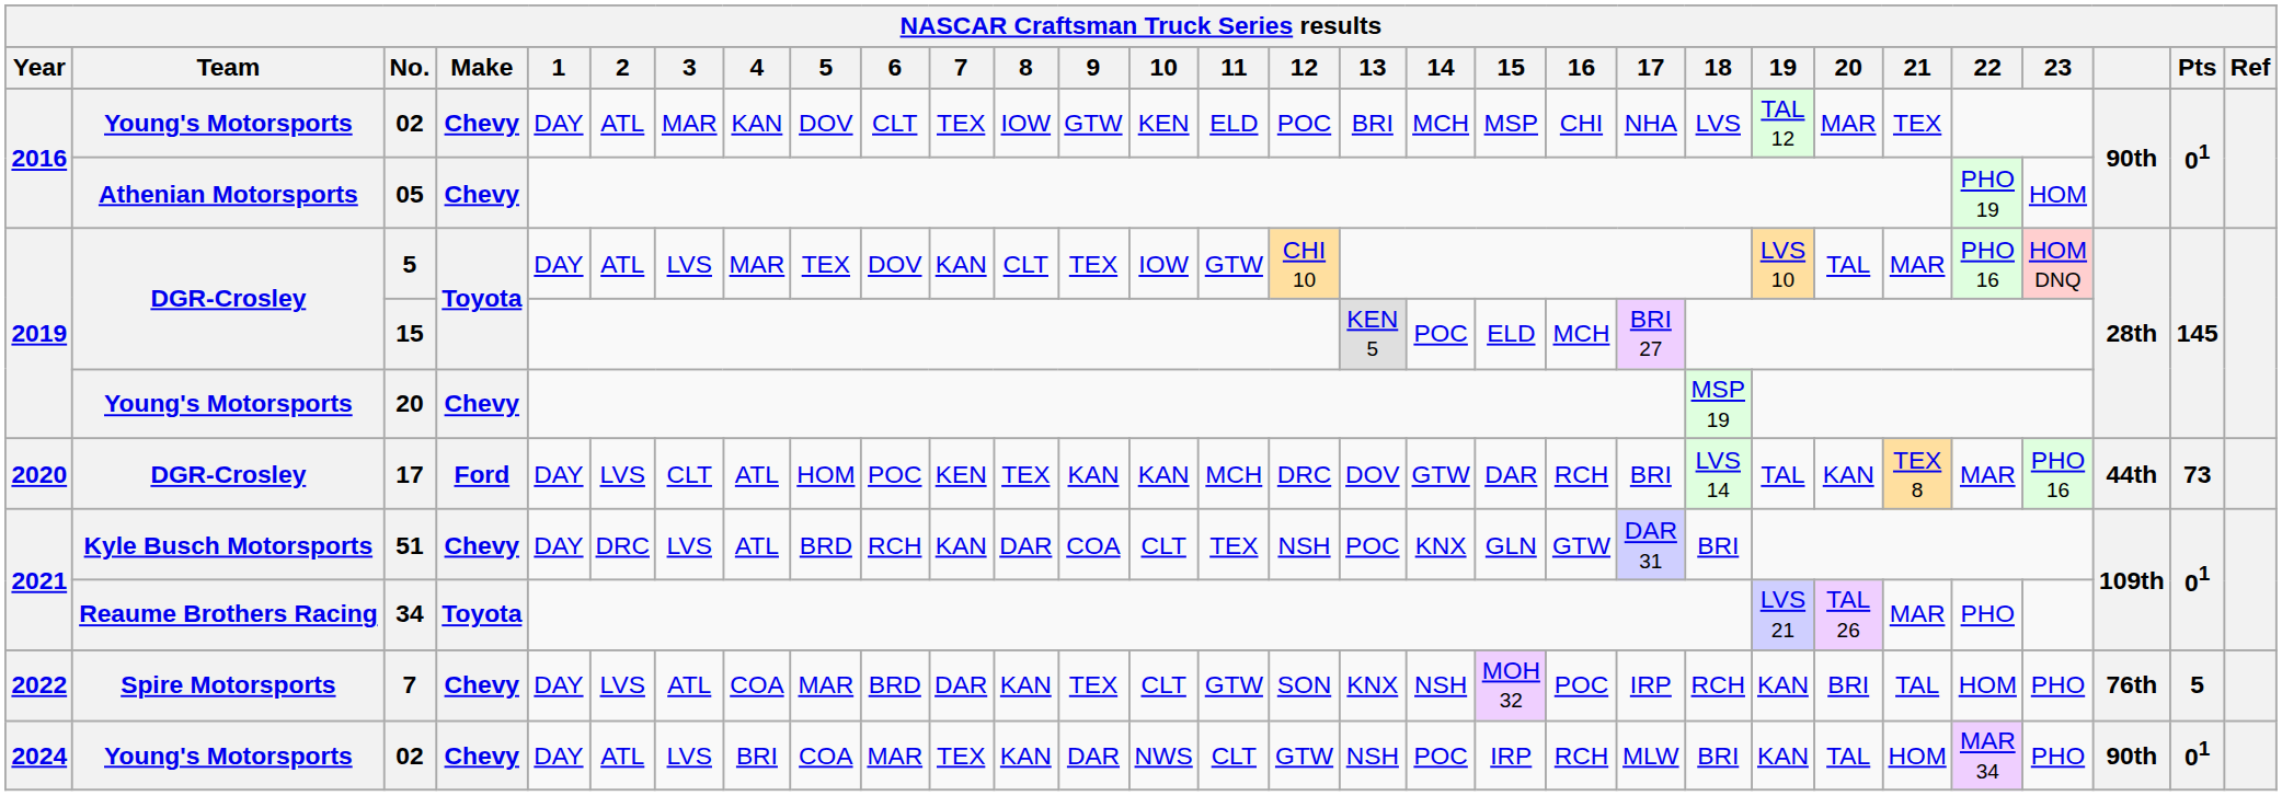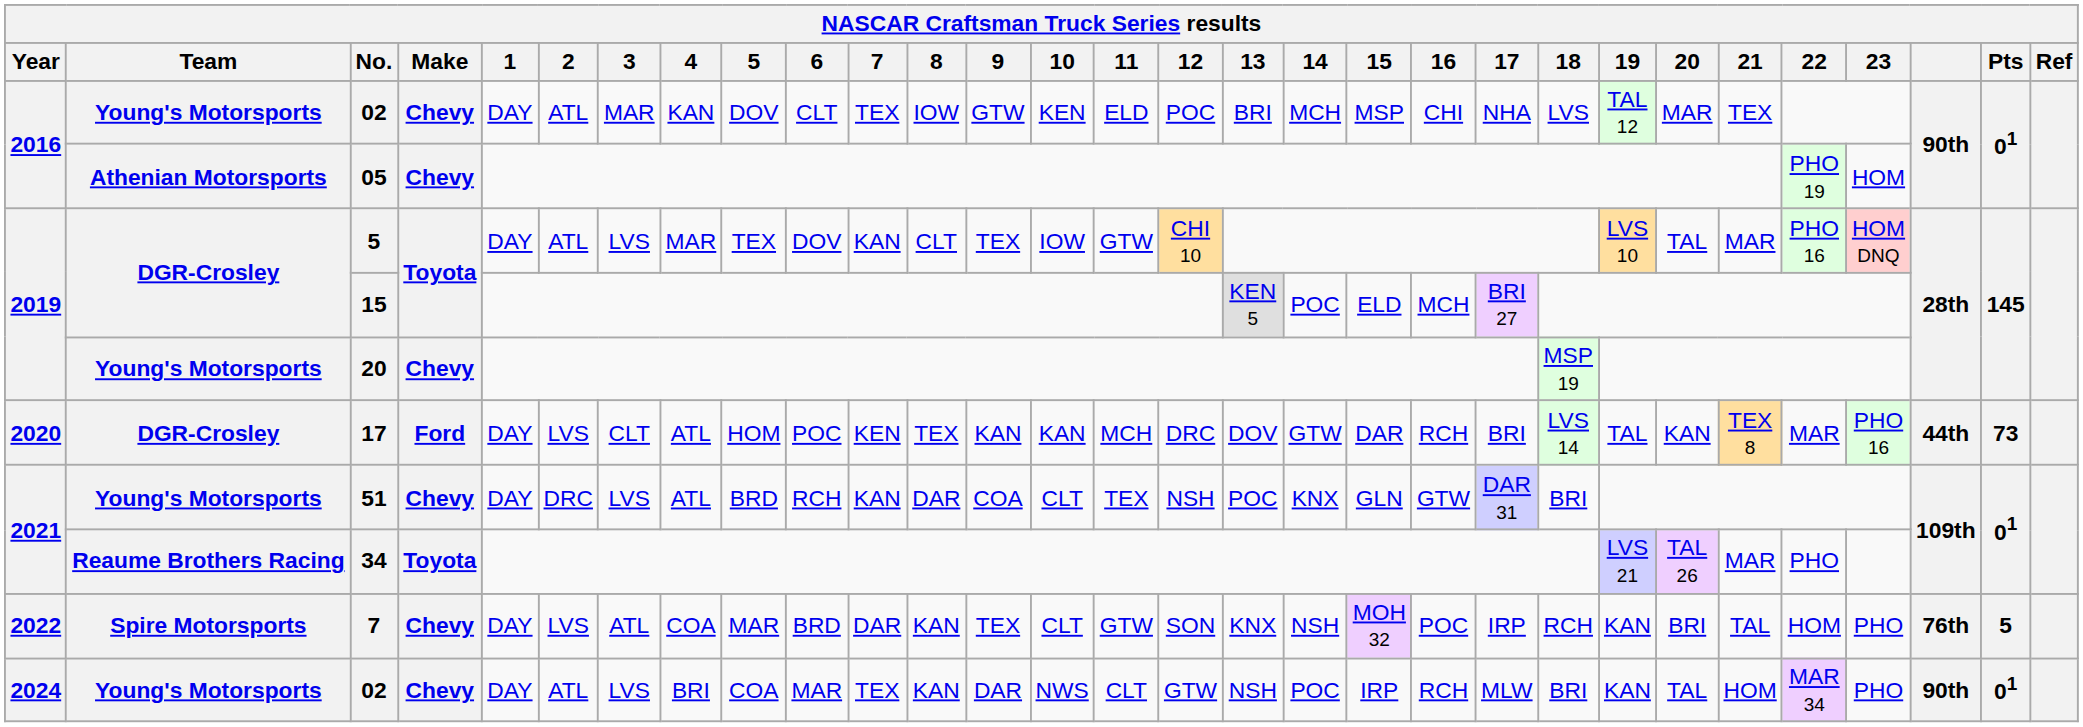51 | Team: Kyle Busch Motorsports -> Young's Motorsports
